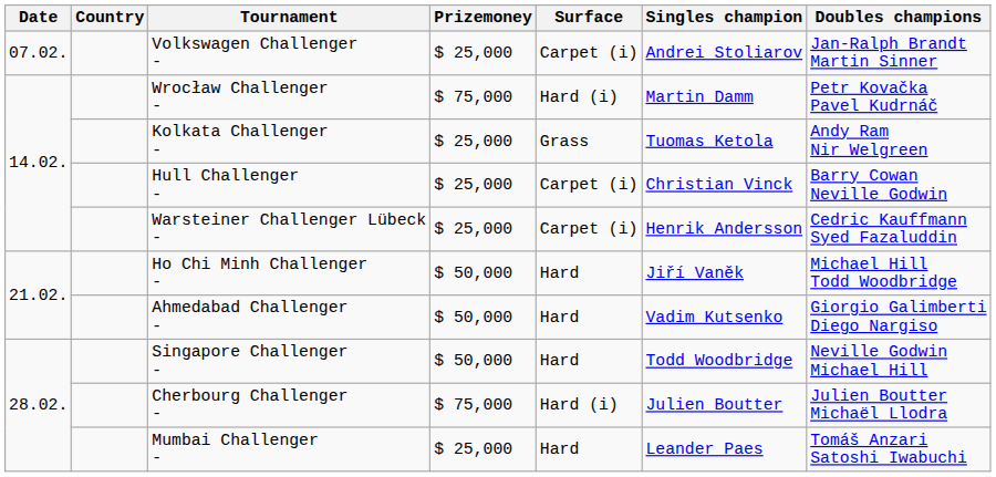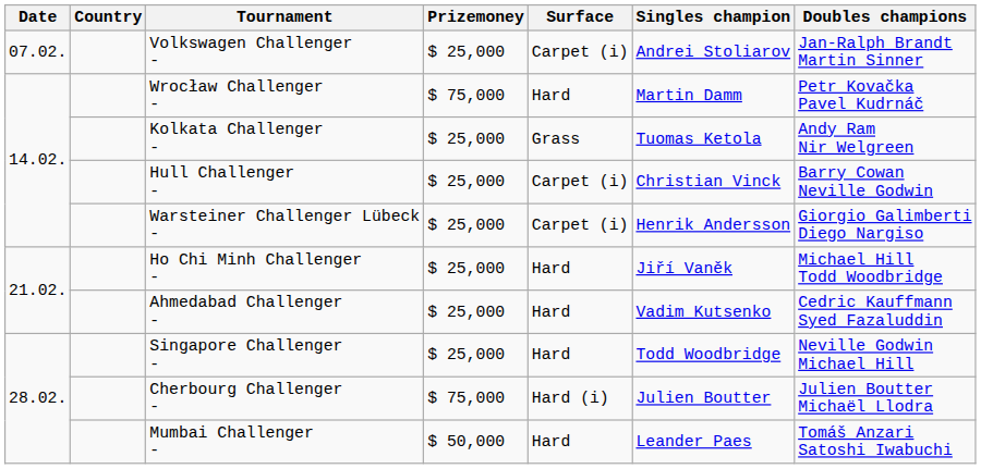Wrocław Challenger - | Surface: Hard (i) -> Hard
Warsteiner Challenger Lübeck - | Doubles champions: Cedric Kauffmann Syed Fazaluddin -> Giorgio Galimberti Diego Nargiso
Ho Chi Minh Challenger - | Prizemoney: $ 50,000 -> $ 25,000
Ahmedabad Challenger - | Prizemoney: $ 50,000 -> $ 25,000
Ahmedabad Challenger - | Doubles champions: Giorgio Galimberti Diego Nargiso -> Cedric Kauffmann Syed Fazaluddin
Singapore Challenger - | Prizemoney: $ 50,000 -> $ 25,000
Mumbai Challenger - | Prizemoney: $ 25,000 -> $ 50,000
